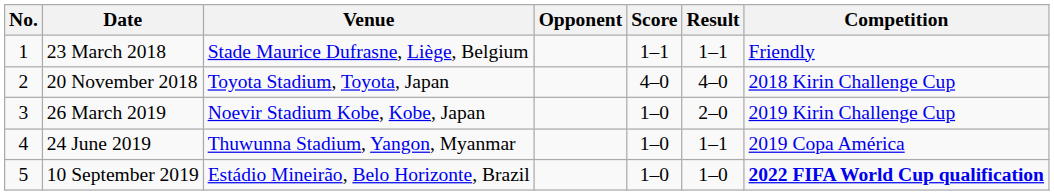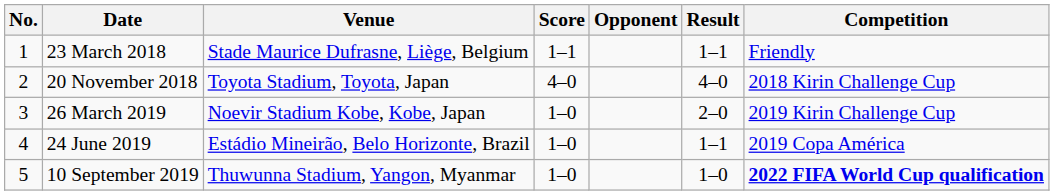columns swapped: Opponent <-> Score
24 June 2019 | Venue: Thuwunna Stadium, Yangon, Myanmar -> Estádio Mineirão, Belo Horizonte, Brazil
10 September 2019 | Venue: Estádio Mineirão, Belo Horizonte, Brazil -> Thuwunna Stadium, Yangon, Myanmar
